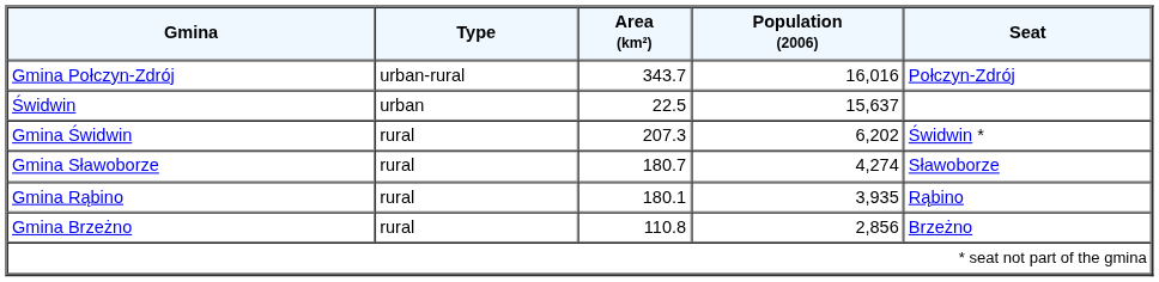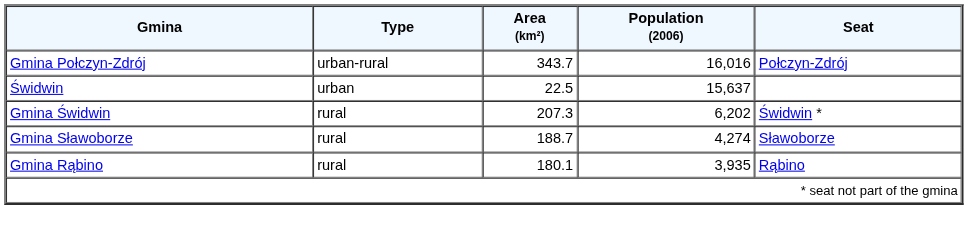Gmina Sławoborze | Area (km²): 180.7 -> 188.7
- row: Gmina Brzeżno | rural | 110.8 | 2,856 | Brzeżno
